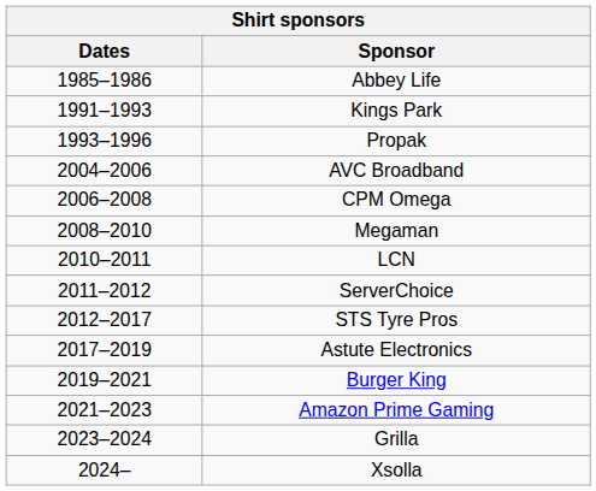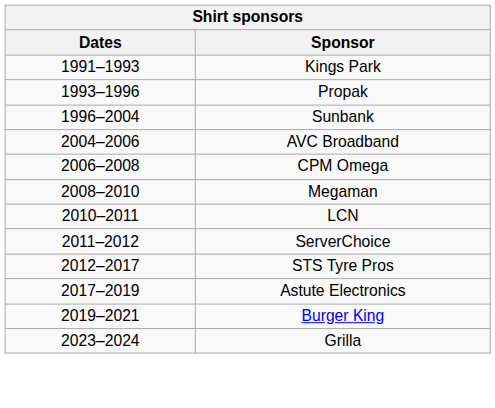- row: 1985–1986 | Abbey Life
+ row: 1996–2004 | Sunbank
- row: 2021–2023 | Amazon Prime Gaming
- row: 2024– | Xsolla
